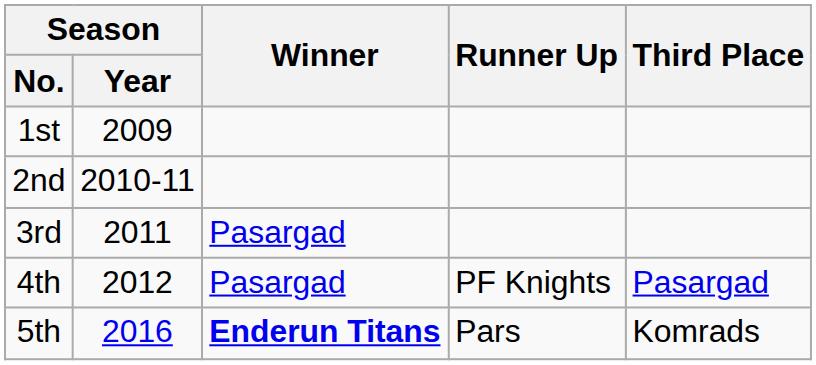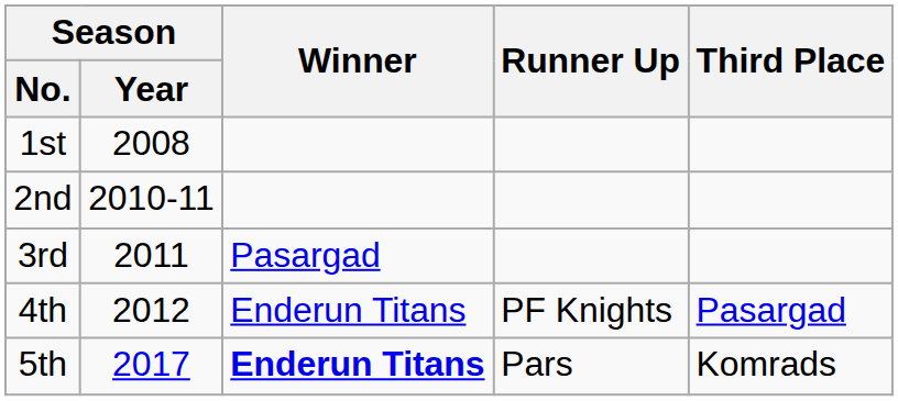1st | Season / Year: 2009 -> 2008
4th | Winner: Pasargad -> Enderun Titans
5th | Season / Year: 2016 -> 2017
